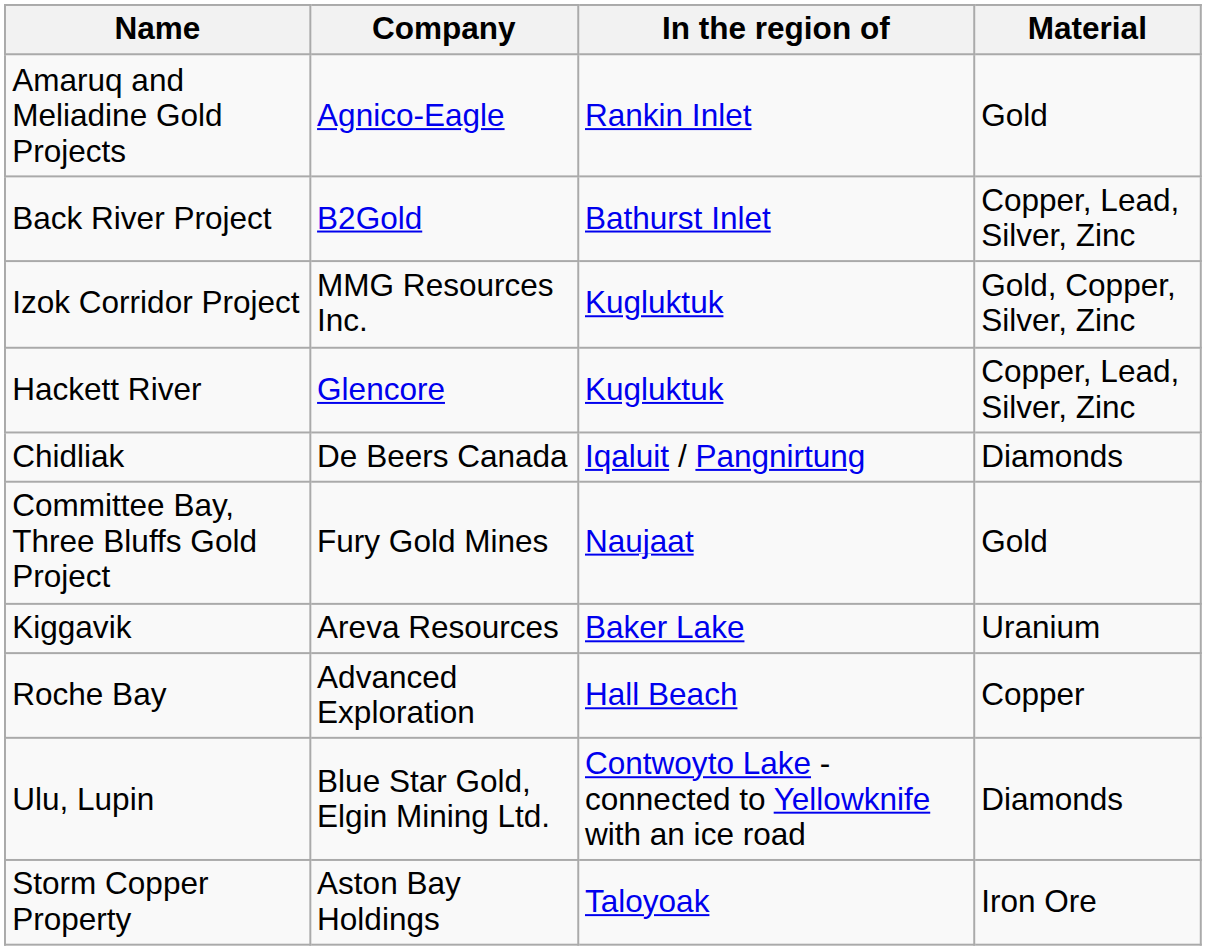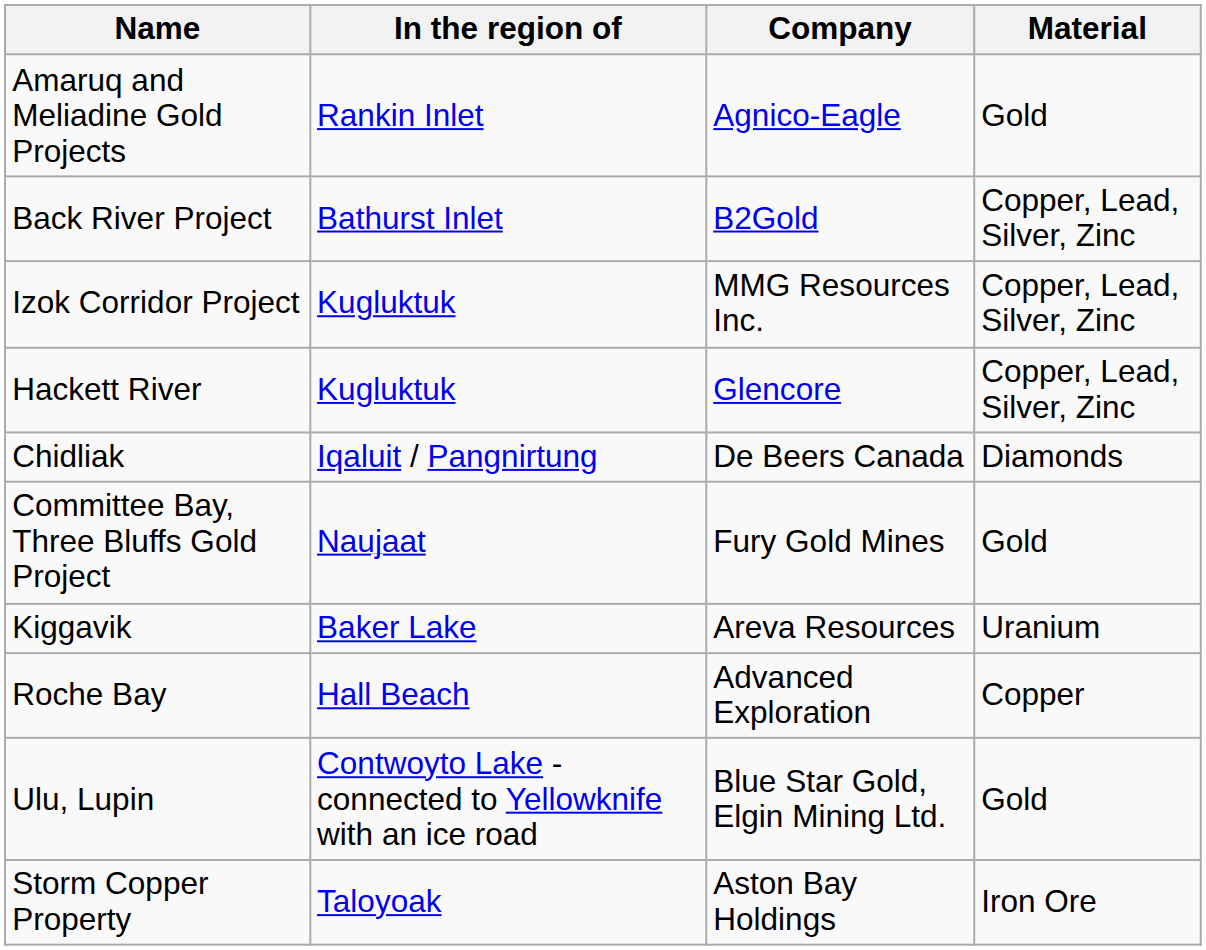columns swapped: Company <-> In the region of
Izok Corridor Project | Material: Gold, Copper, Silver, Zinc -> Copper, Lead, Silver, Zinc
Ulu, Lupin | Material: Diamonds -> Gold
